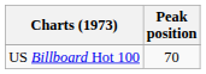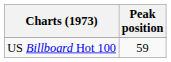US Billboard Hot 100 | Peak position: 70 -> 59
